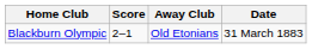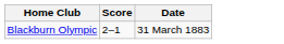- column: Away Club | Old Etonians
